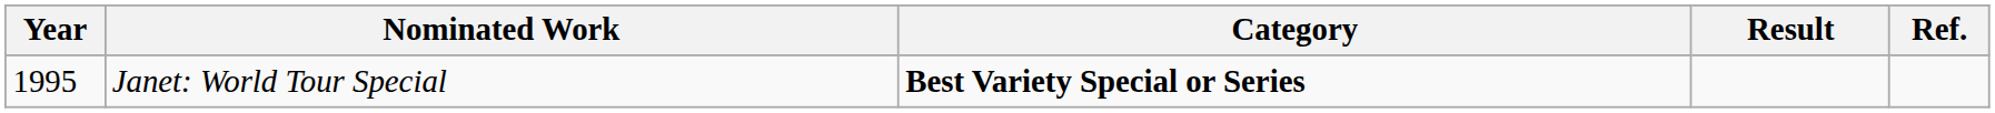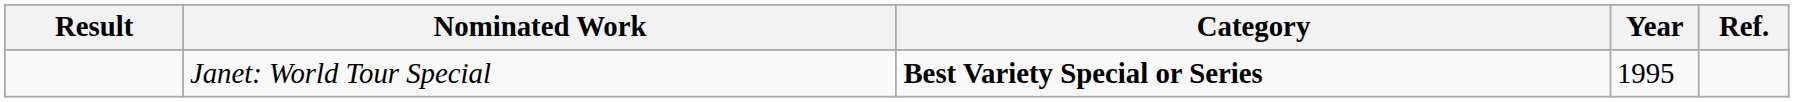columns swapped: Year <-> Result
